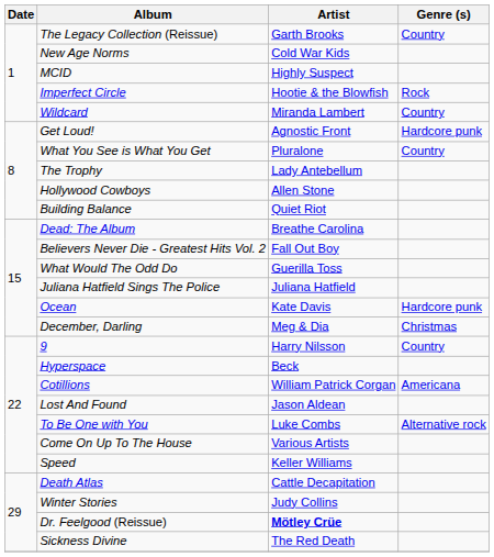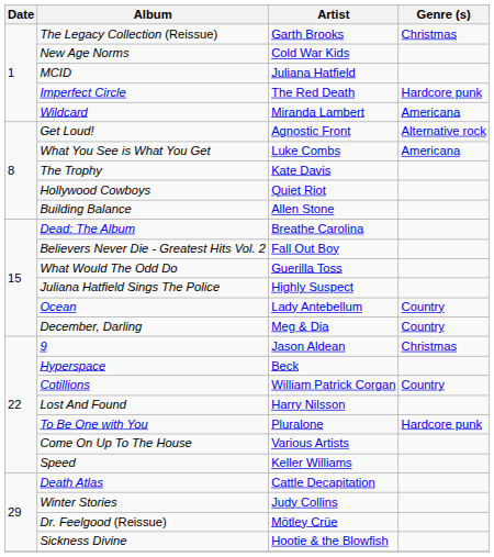The Legacy Collection (Reissue) | Genre (s): Country -> Christmas
MCID | Artist: Highly Suspect -> Juliana Hatfield
Imperfect Circle | Artist: Hootie & the Blowfish -> The Red Death
Imperfect Circle | Genre (s): Rock -> Hardcore punk
Wildcard | Genre (s): Country -> Americana
Get Loud! | Genre (s): Hardcore punk -> Alternative rock
What You See is What You Get | Artist: Pluralone -> Luke Combs
What You See is What You Get | Genre (s): Country -> Americana
The Trophy | Artist: Lady Antebellum -> Kate Davis
Hollywood Cowboys | Artist: Allen Stone -> Quiet Riot
Building Balance | Artist: Quiet Riot -> Allen Stone
Juliana Hatfield Sings The Police | Artist: Juliana Hatfield -> Highly Suspect
Ocean | Artist: Kate Davis -> Lady Antebellum
Ocean | Genre (s): Hardcore punk -> Country
December, Darling | Genre (s): Christmas -> Country
9 | Artist: Harry Nilsson -> Jason Aldean
9 | Genre (s): Country -> Christmas
Cotillions | Genre (s): Americana -> Country
Lost And Found | Artist: Jason Aldean -> Harry Nilsson
To Be One with You | Artist: Luke Combs -> Pluralone
To Be One with You | Genre (s): Alternative rock -> Hardcore punk
Dr. Feelgood (Reissue) | Artist: bold -> normal
Sickness Divine | Artist: The Red Death -> Hootie & the Blowfish
